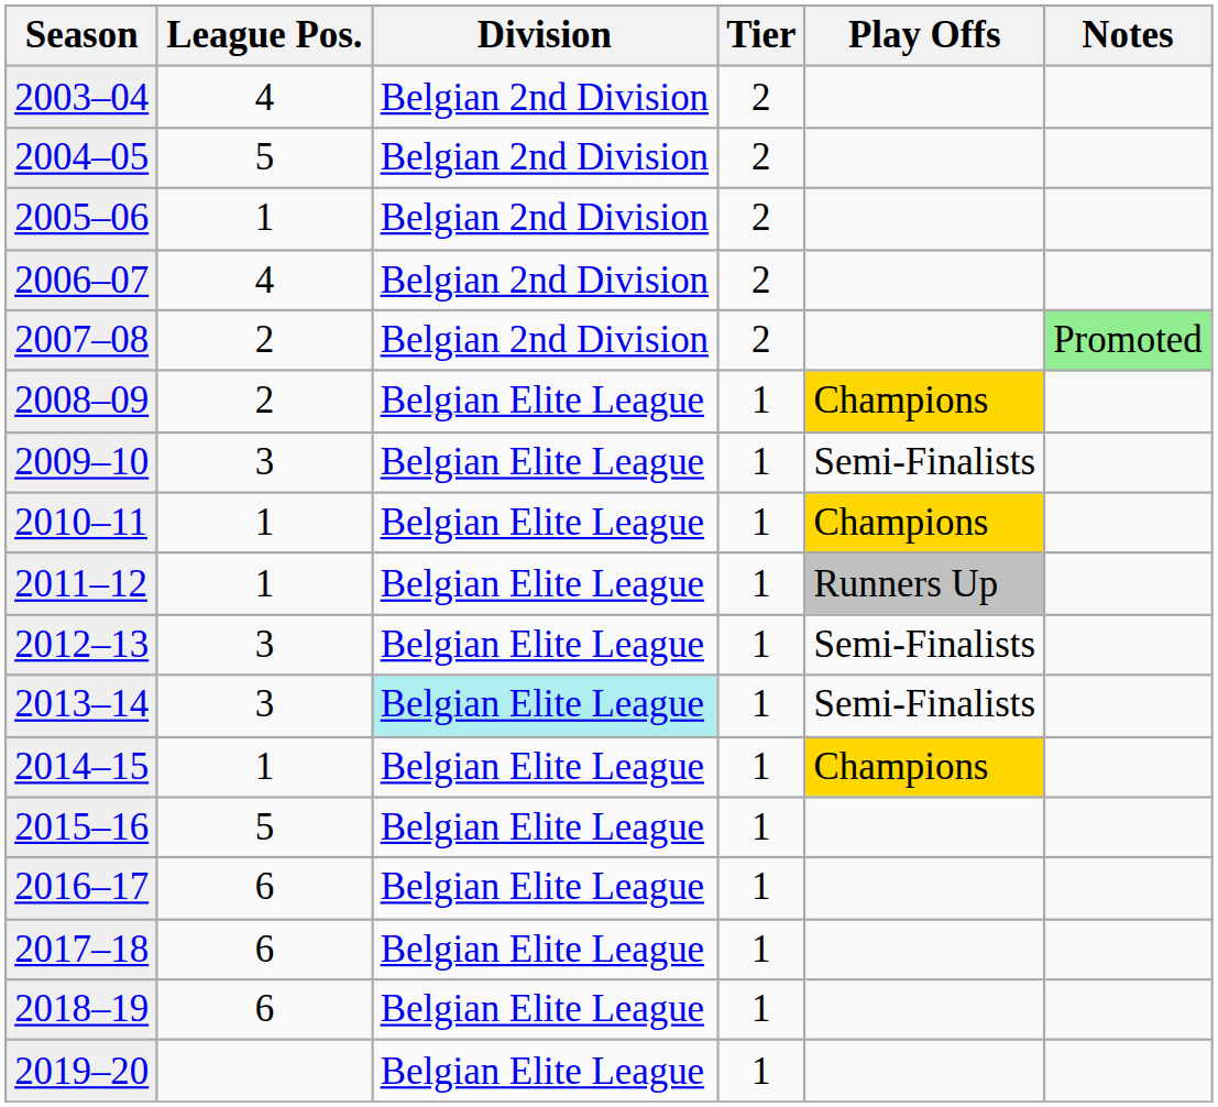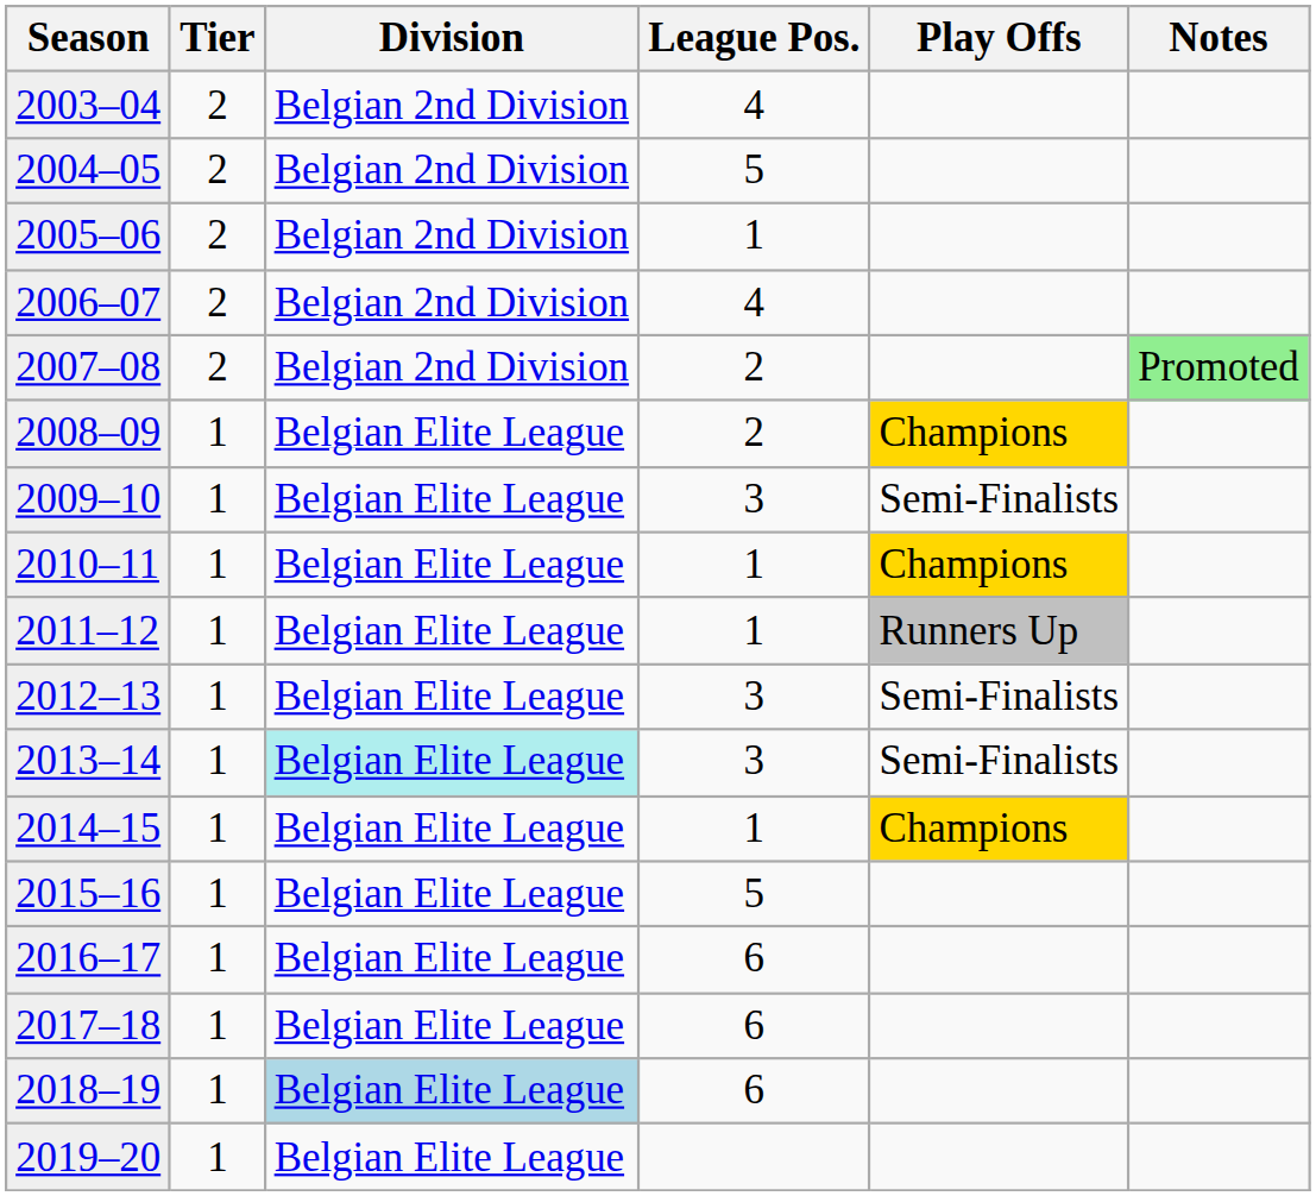columns swapped: Tier <-> League Pos.
2018–19 | Division: no background -> lightblue background
